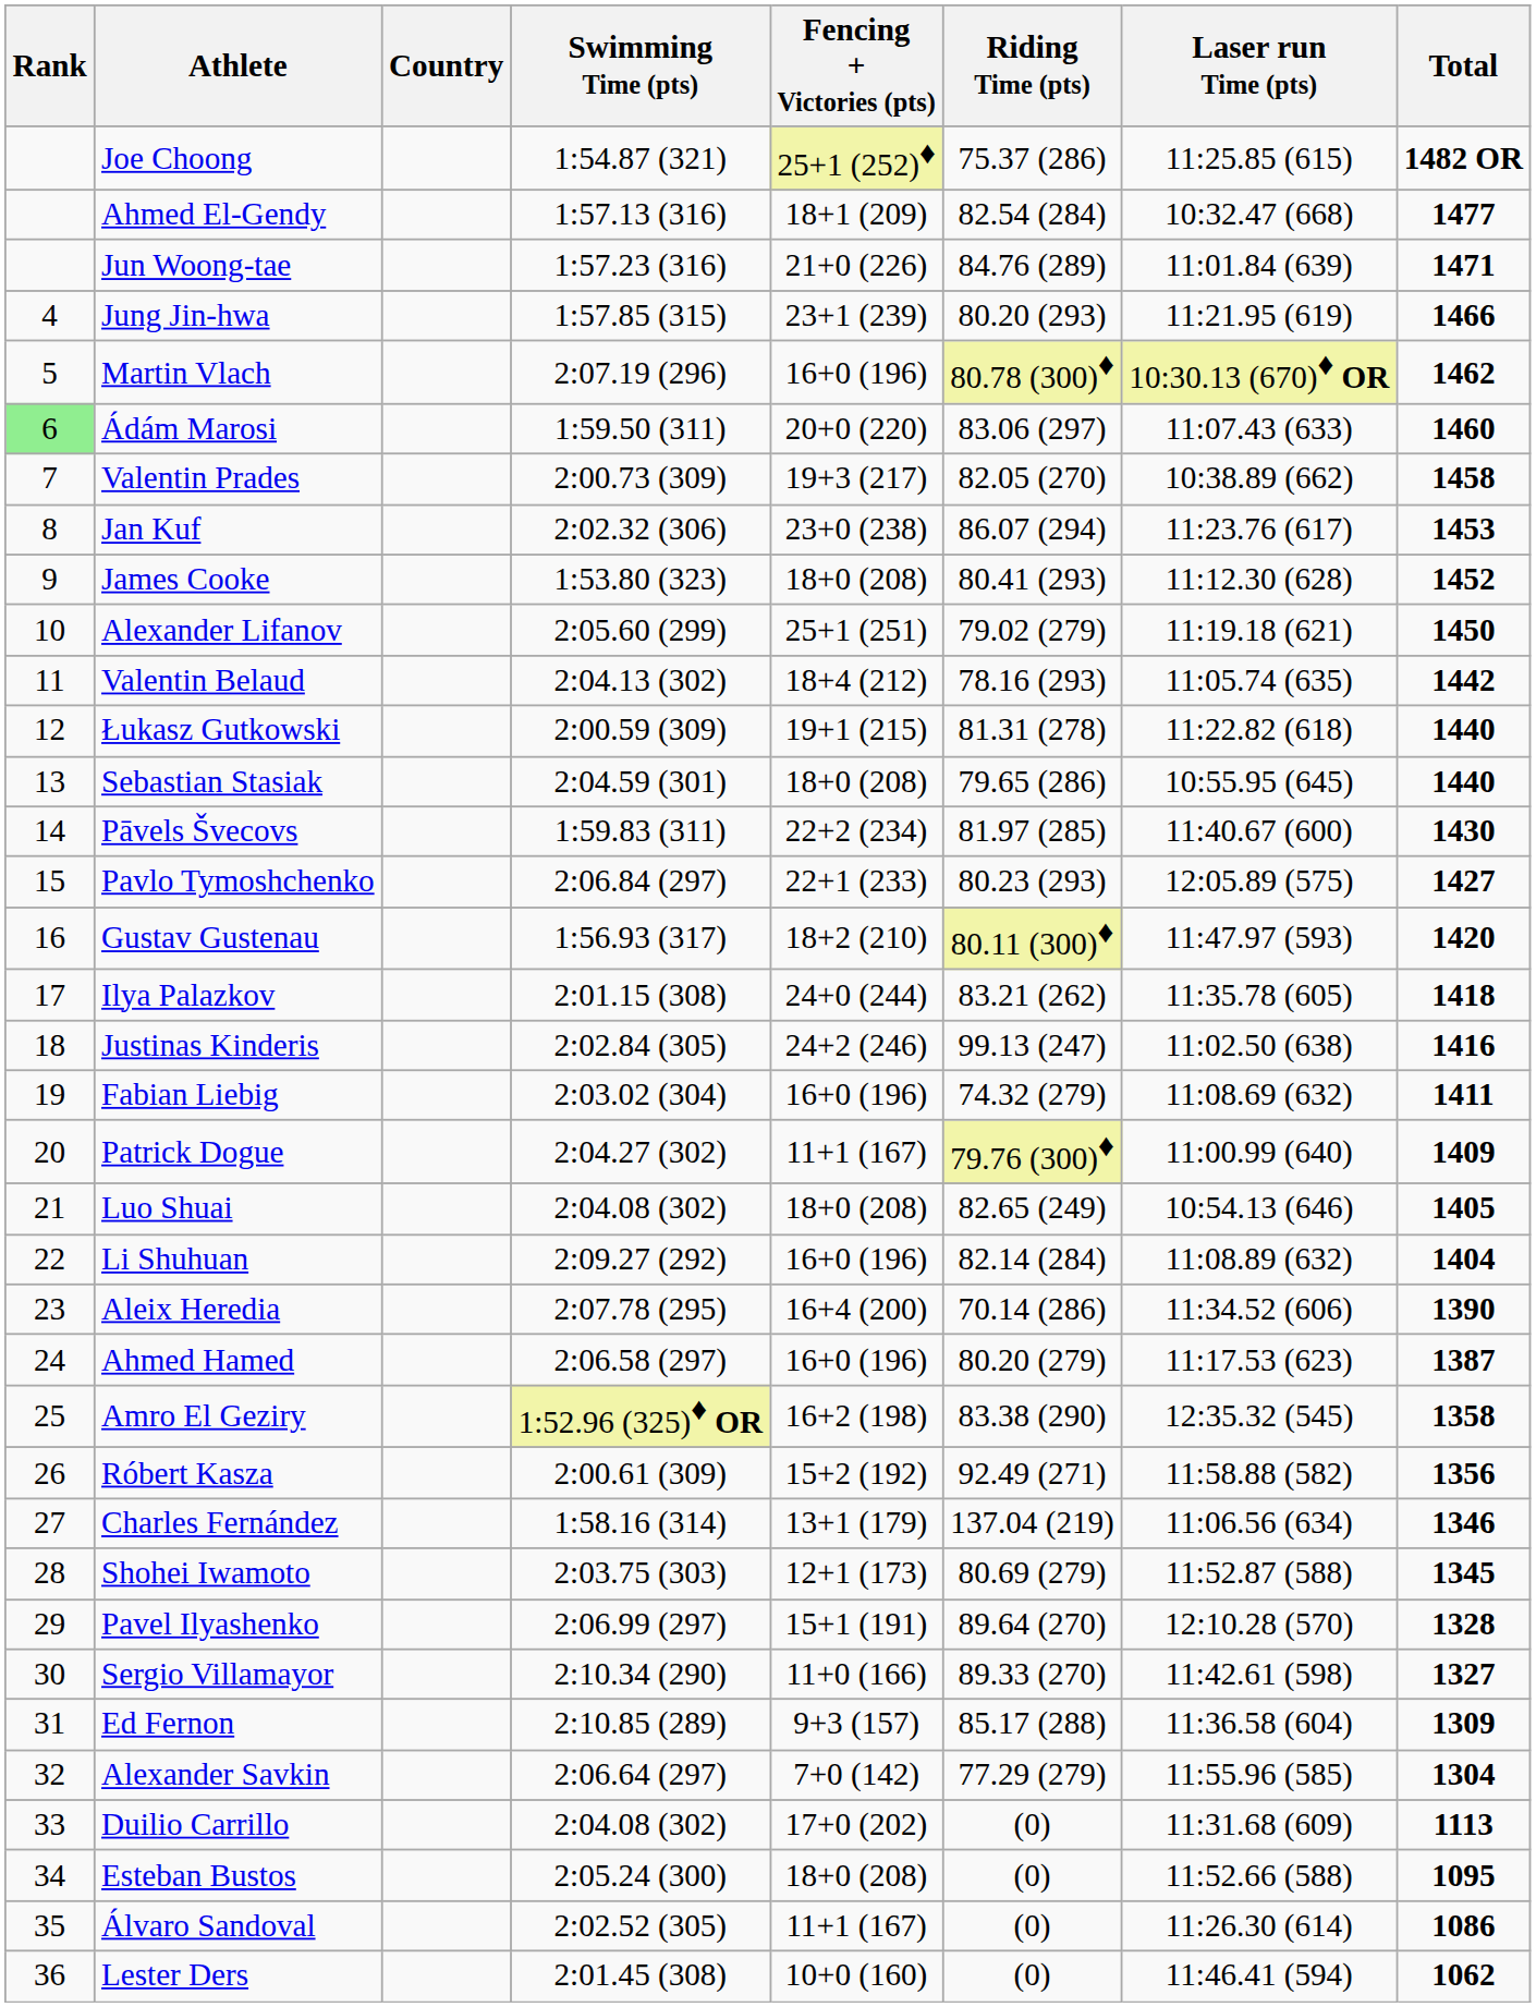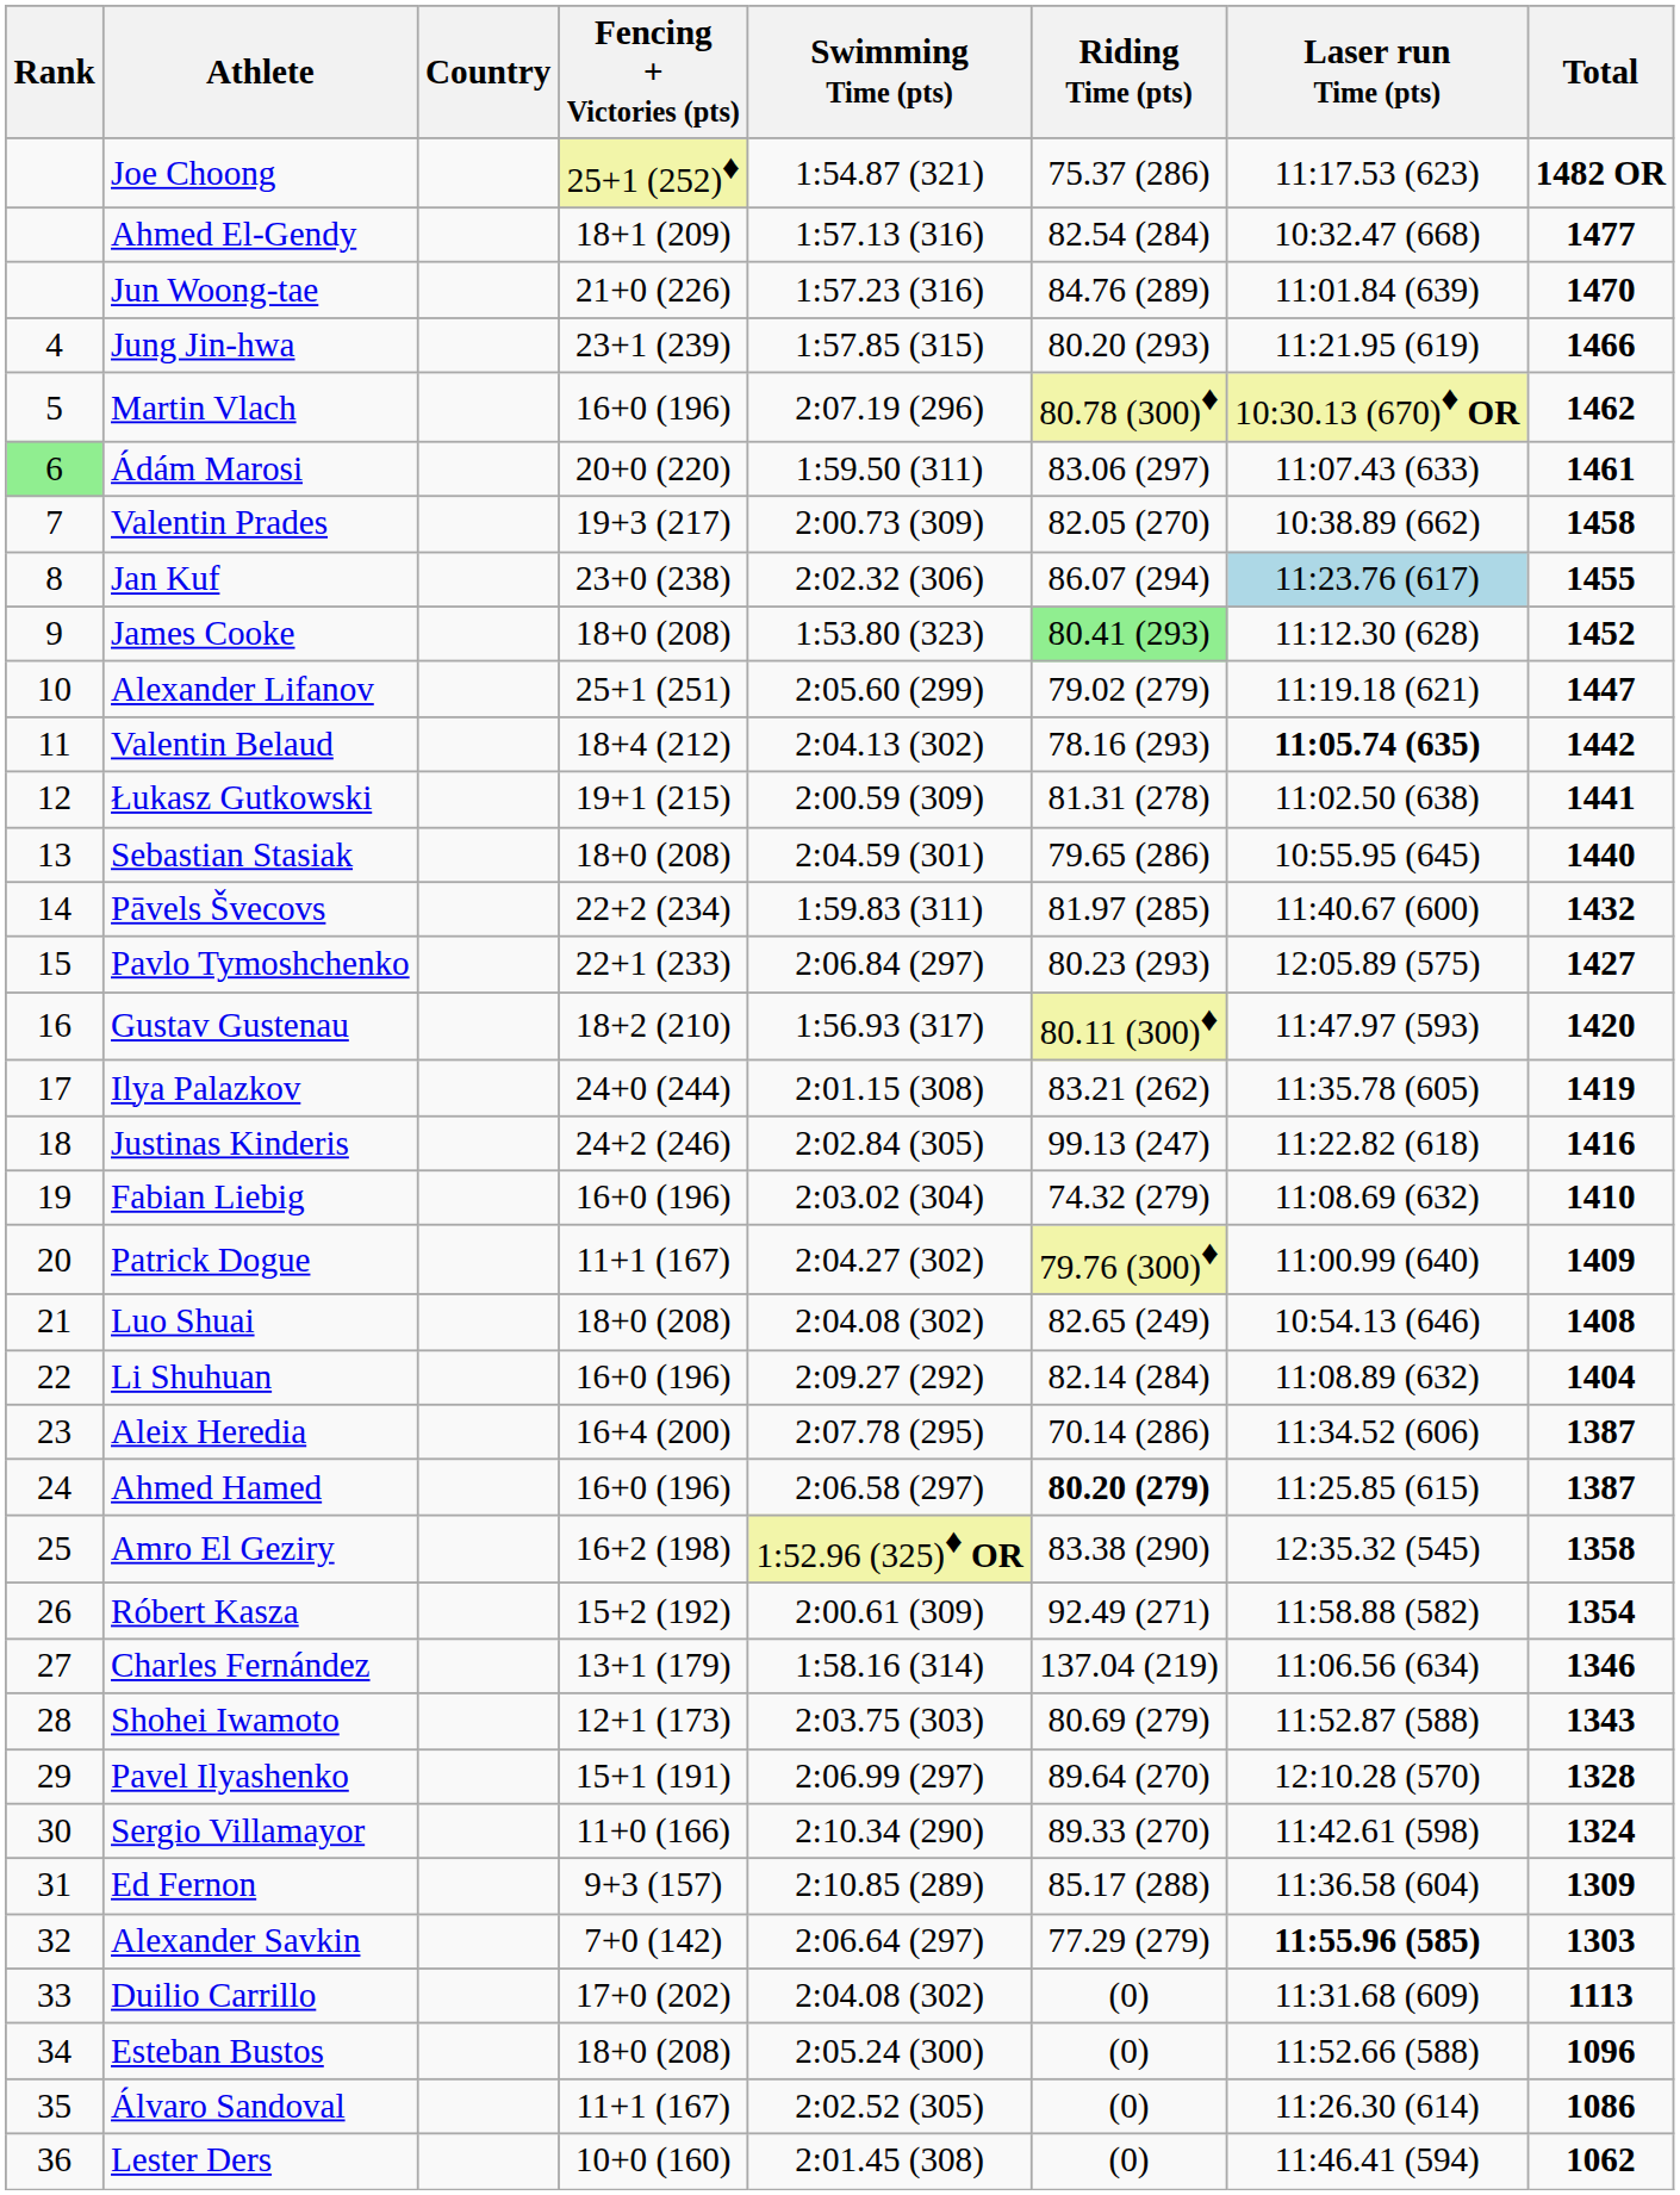columns swapped: Swimming Time (pts) <-> Fencing + Victories (pts)
Joe Choong | Laser run Time (pts): 11:25.85 (615) -> 11:17.53 (623)
Jun Woong-tae | Total: 1471 -> 1470
Ádám Marosi | Total: 1460 -> 1461
Jan Kuf | Laser run Time (pts): no background -> lightblue background
Jan Kuf | Total: 1453 -> 1455
James Cooke | Riding Time (pts): no background -> lightgreen background
Alexander Lifanov | Total: 1450 -> 1447
Valentin Belaud | Laser run Time (pts): normal -> bold
Łukasz Gutkowski | Laser run Time (pts): 11:22.82 (618) -> 11:02.50 (638)
Łukasz Gutkowski | Total: 1440 -> 1441
Pāvels Švecovs | Total: 1430 -> 1432
Ilya Palazkov | Total: 1418 -> 1419
Justinas Kinderis | Laser run Time (pts): 11:02.50 (638) -> 11:22.82 (618)
Fabian Liebig | Total: 1411 -> 1410
Luo Shuai | Total: 1405 -> 1408
Aleix Heredia | Total: 1390 -> 1387
Ahmed Hamed | Riding Time (pts): normal -> bold
Ahmed Hamed | Laser run Time (pts): 11:17.53 (623) -> 11:25.85 (615)
Róbert Kasza | Total: 1356 -> 1354
Shohei Iwamoto | Total: 1345 -> 1343
Sergio Villamayor | Total: 1327 -> 1324
Alexander Savkin | Laser run Time (pts): normal -> bold
Alexander Savkin | Total: 1304 -> 1303
Esteban Bustos | Total: 1095 -> 1096
